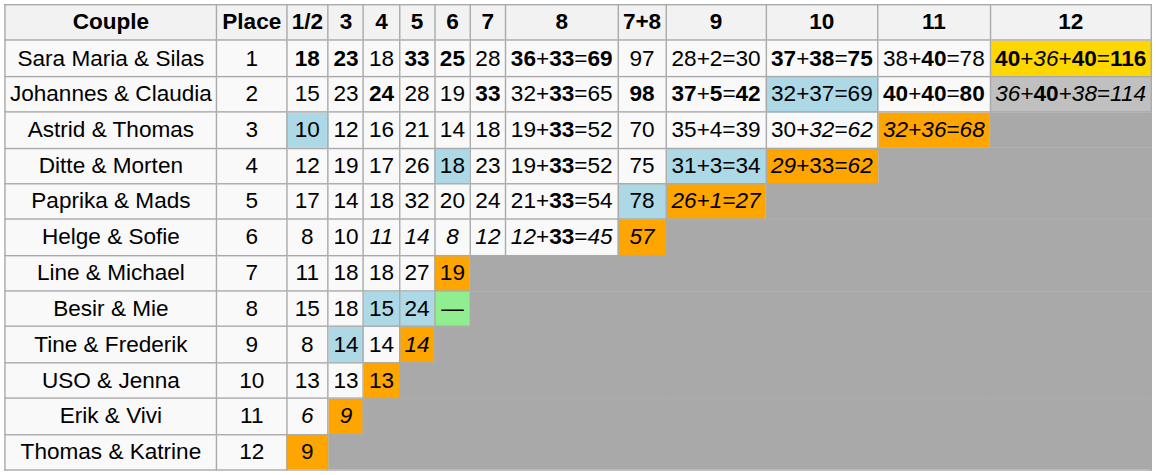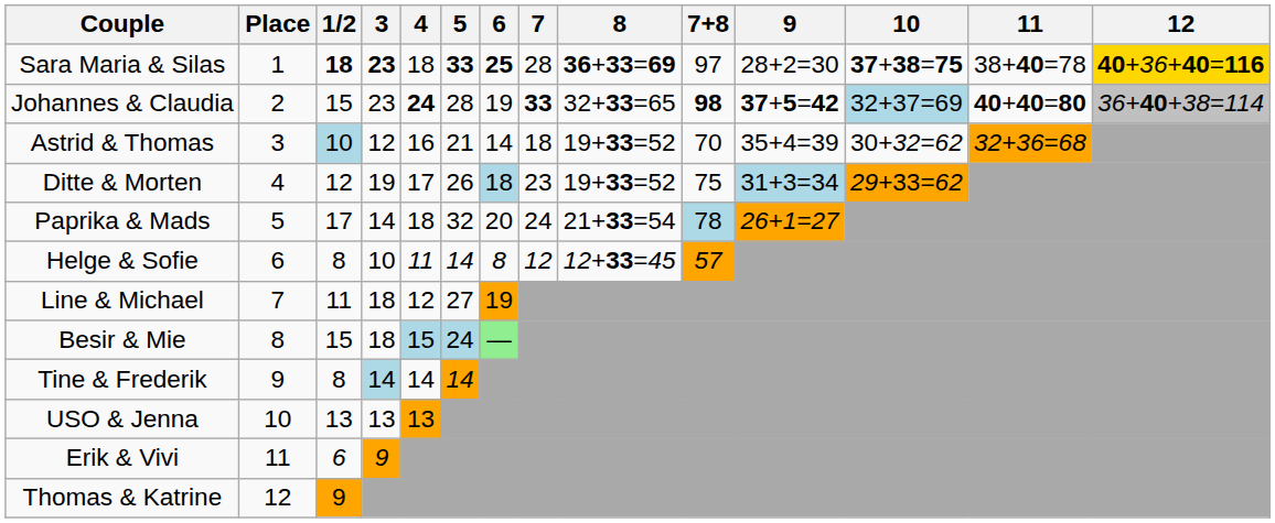Line & Michael | 4: 18 -> 12
